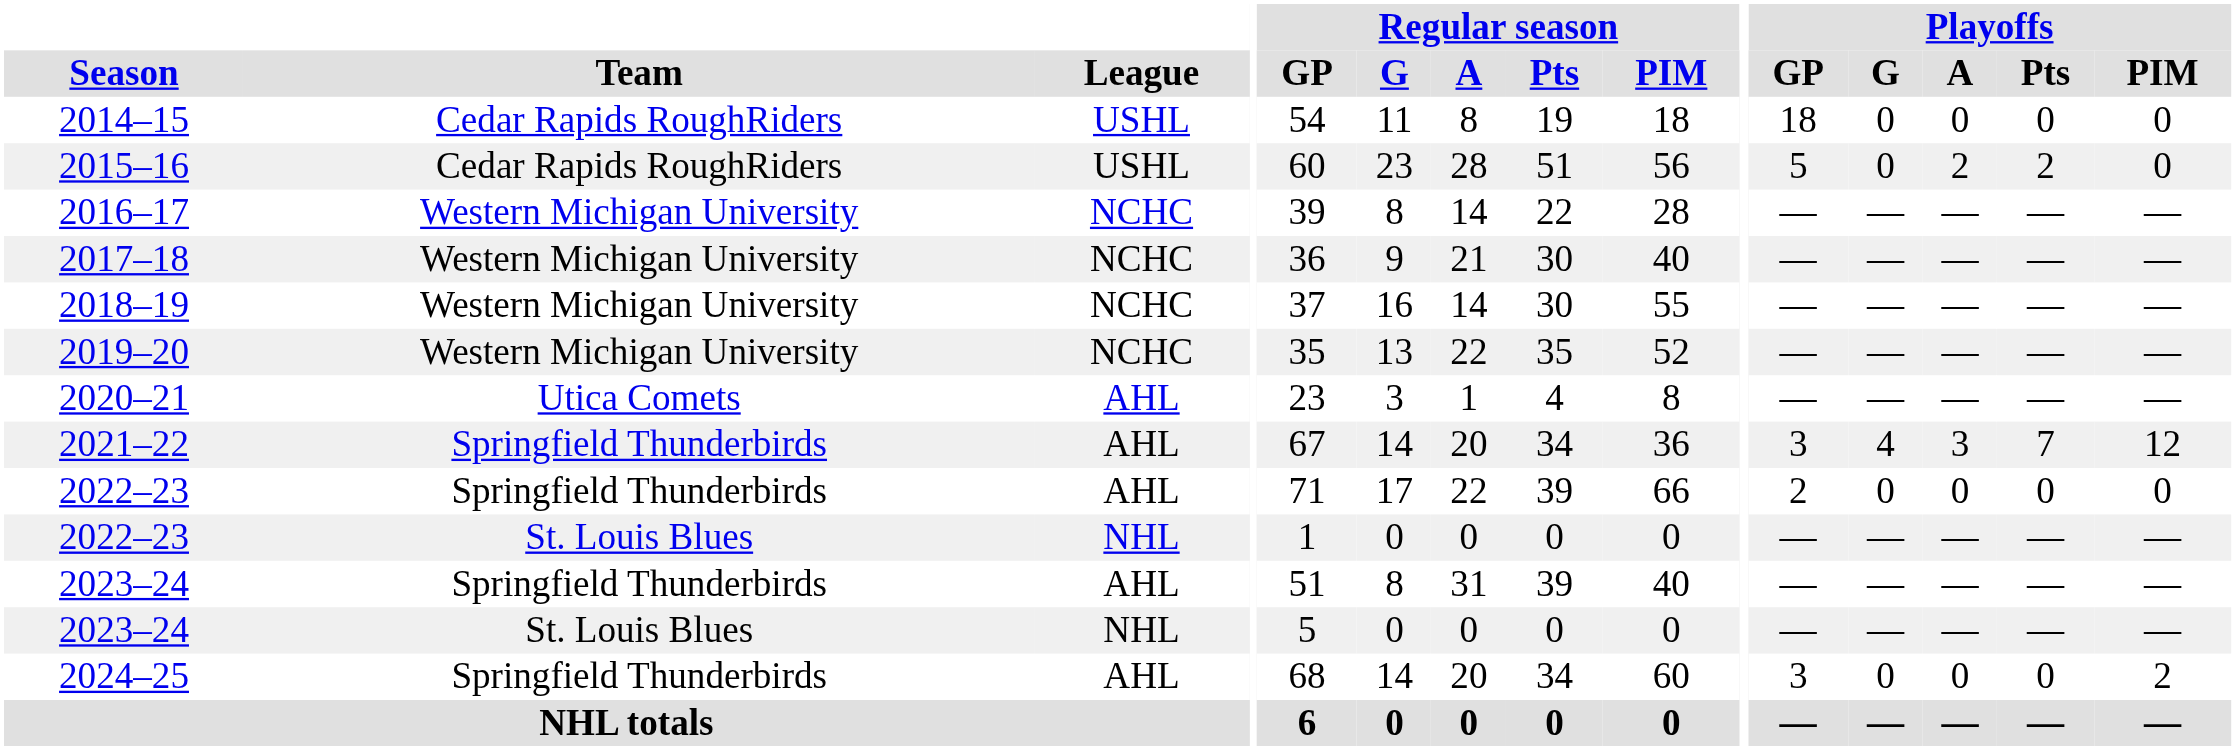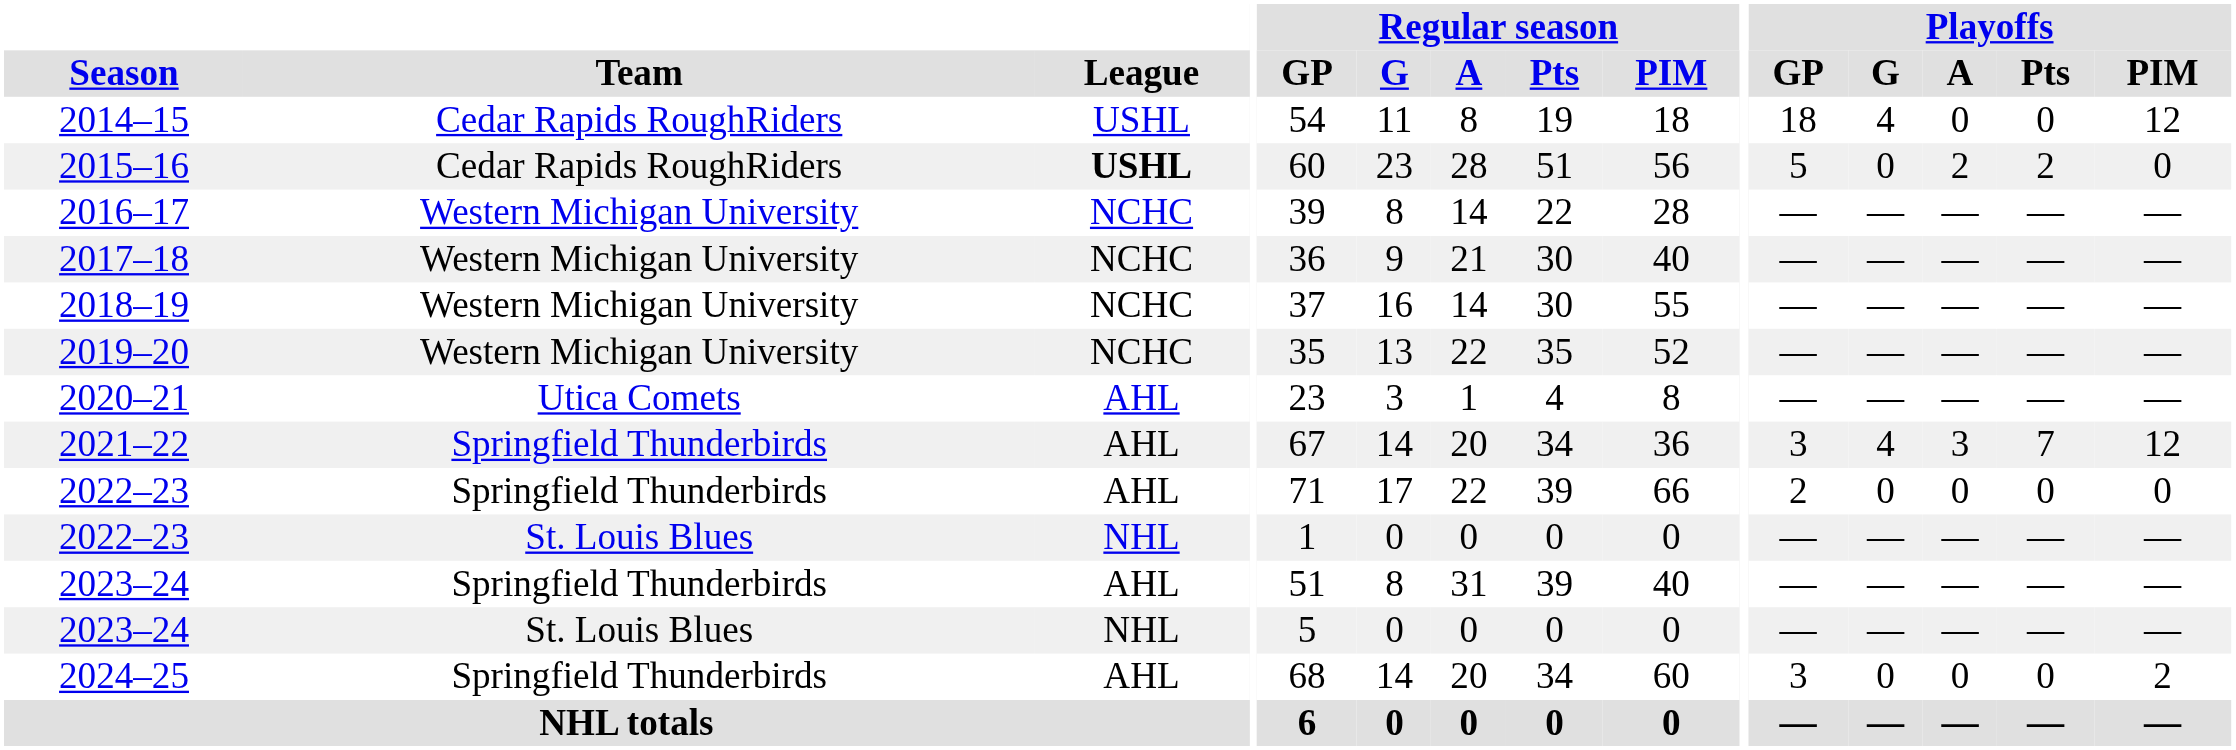2014–15 | Playoffs / G: 0 -> 4
2014–15 | Playoffs / PIM: 0 -> 12
2015–16 | League: normal -> bold
